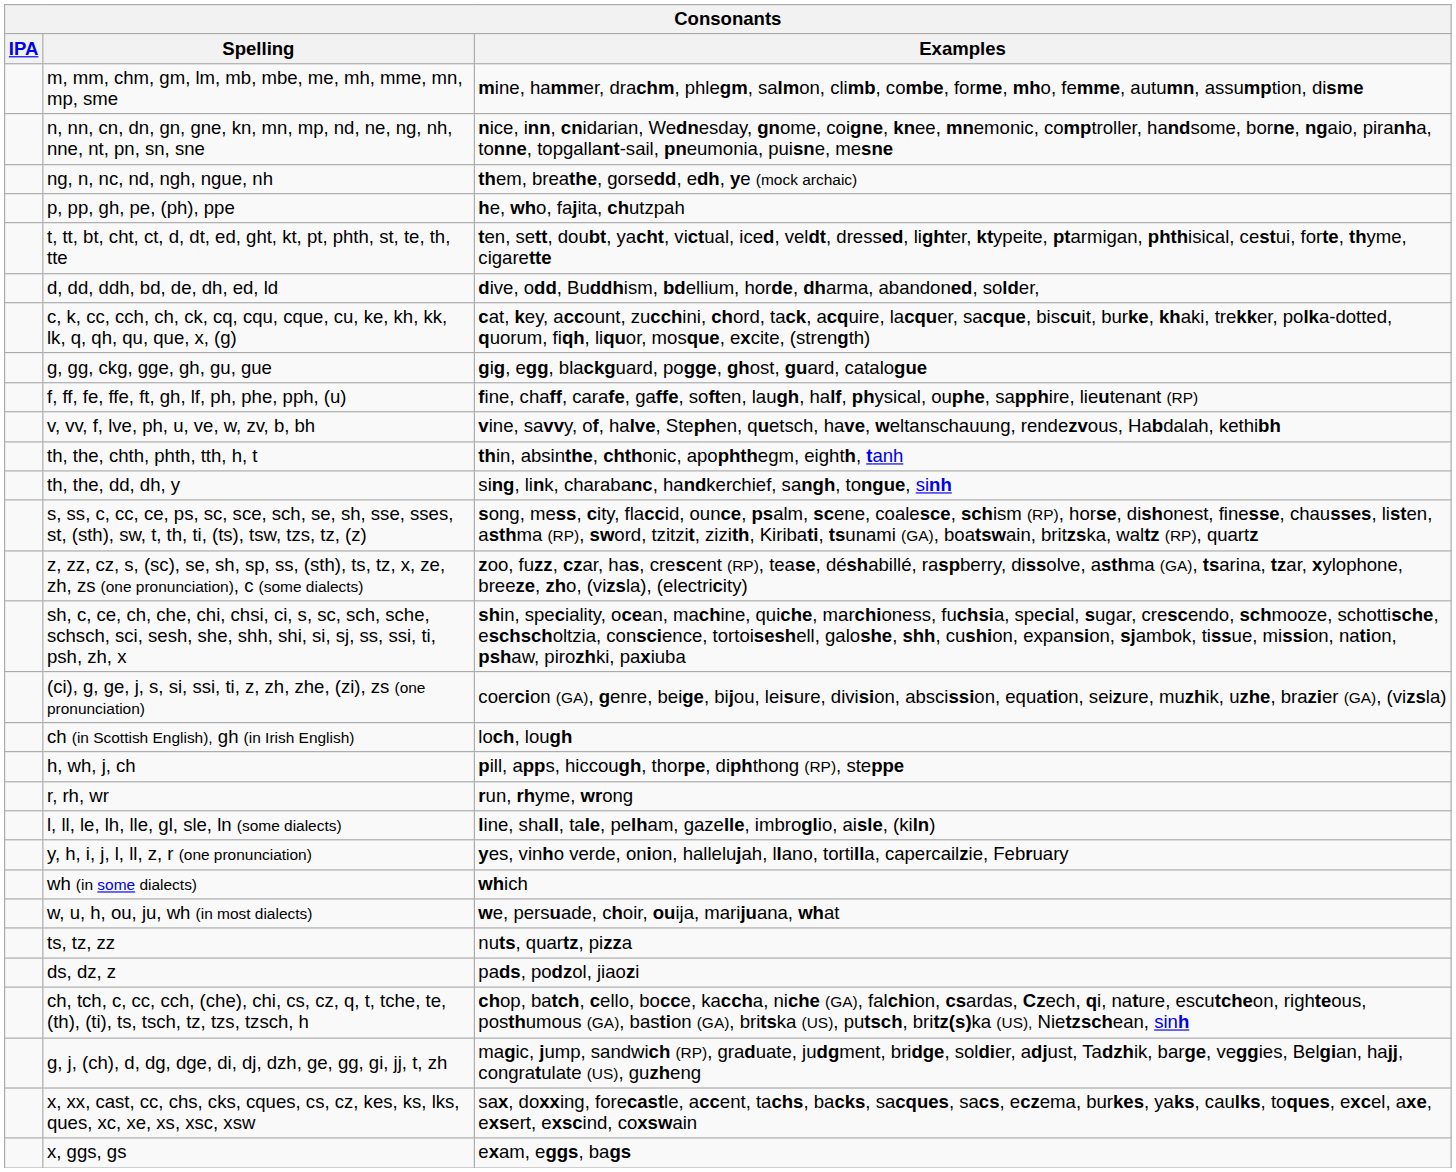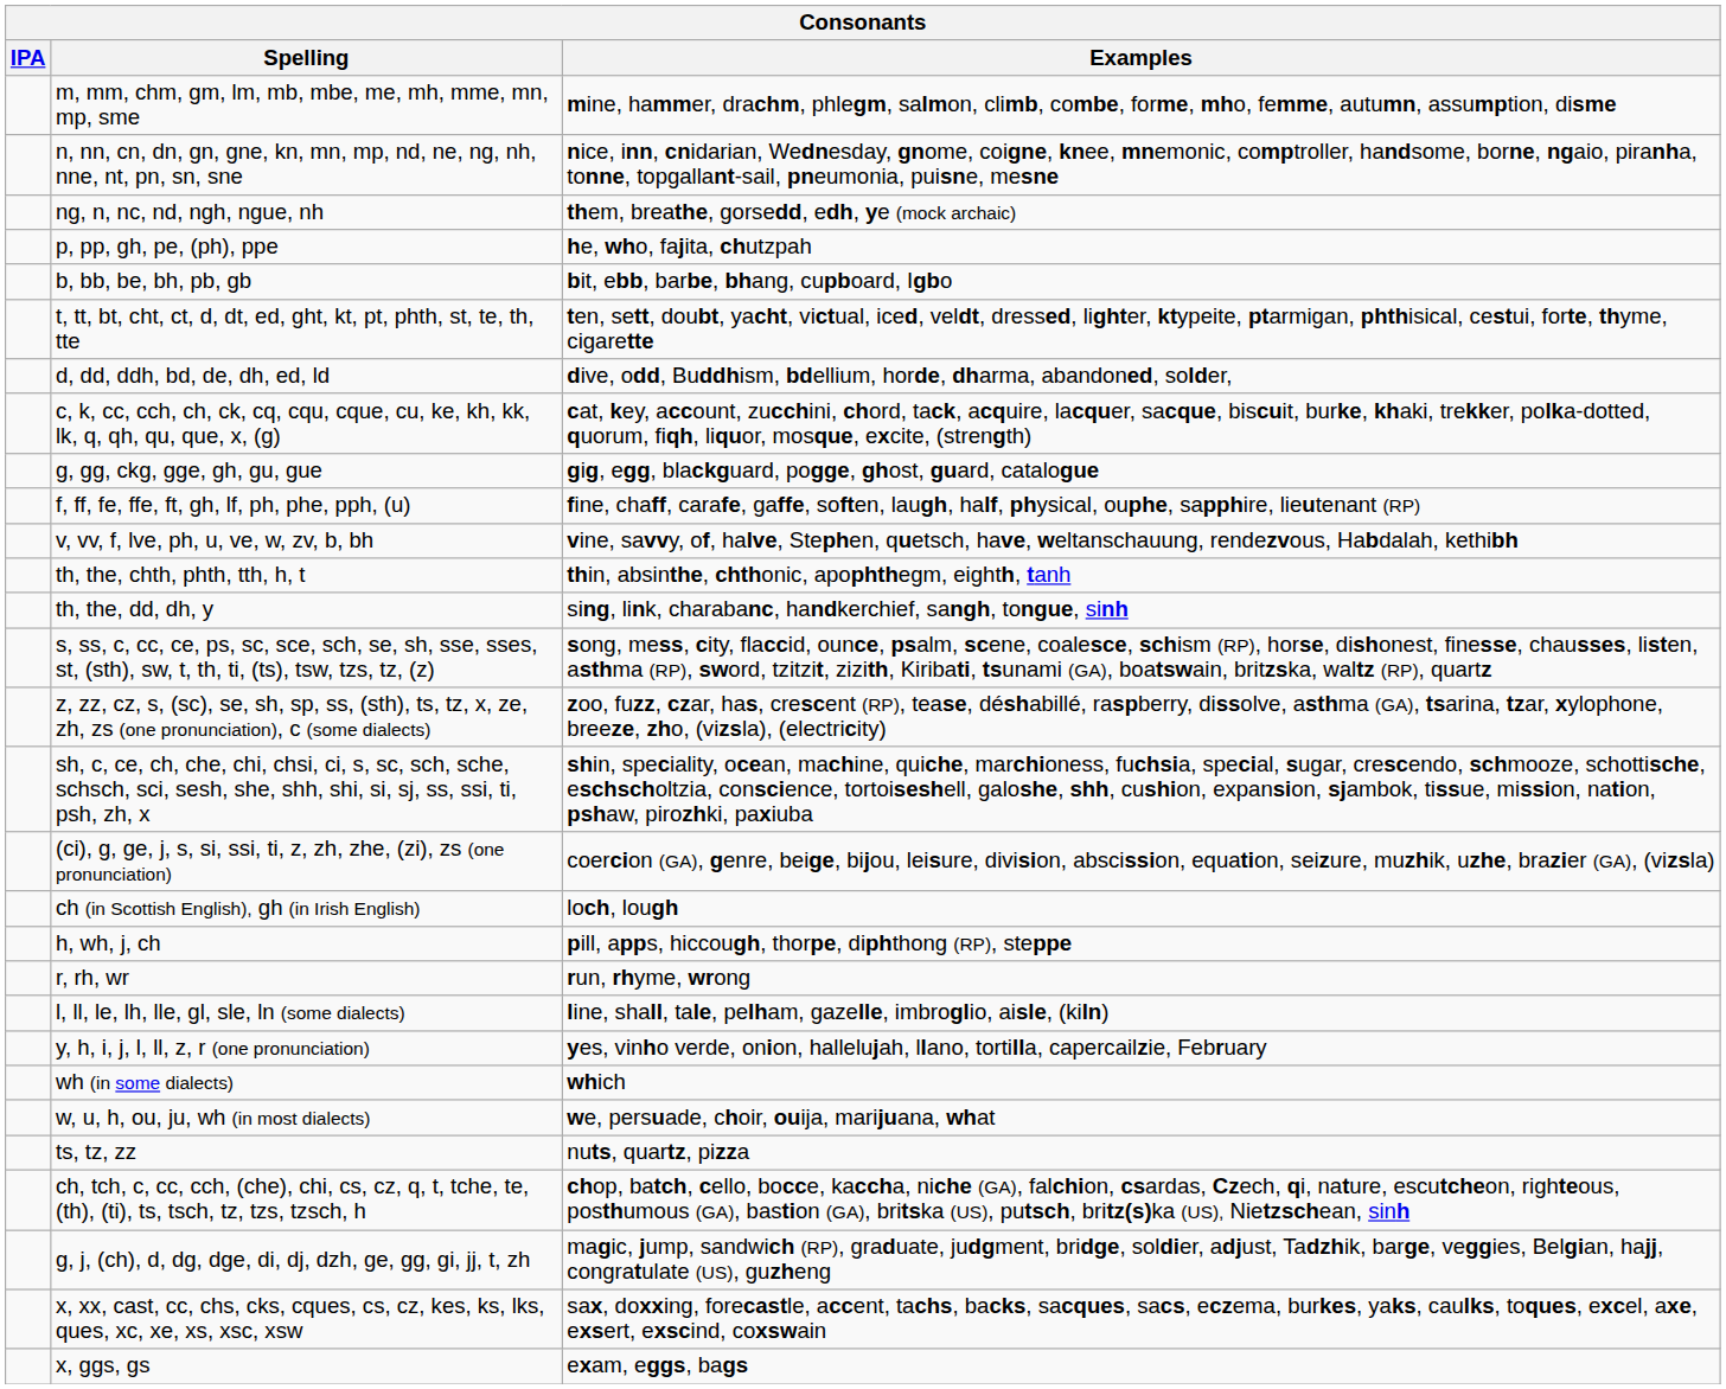+ row: b, bb, be, bh, pb, gb | bit, ebb, barbe, bhang, cupboard, Igbo
- row: ds, dz, z | pads, podzol, jiaozi
